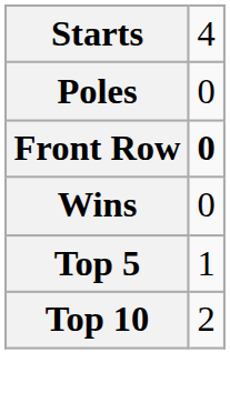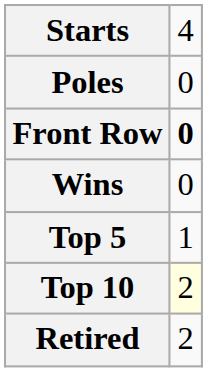Top 10 | column 2: no background -> lightyellow background
+ row: Retired | 2
